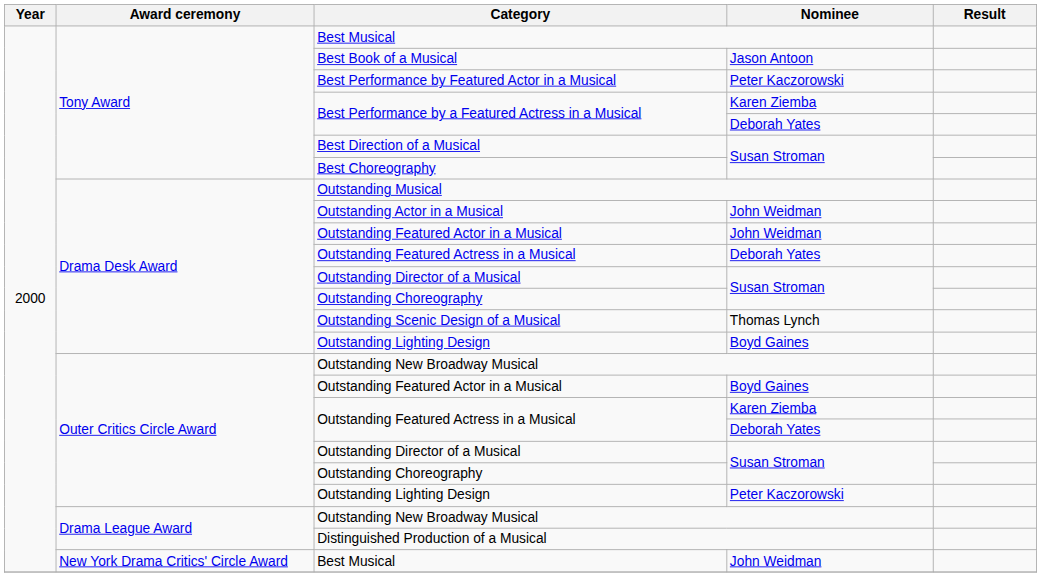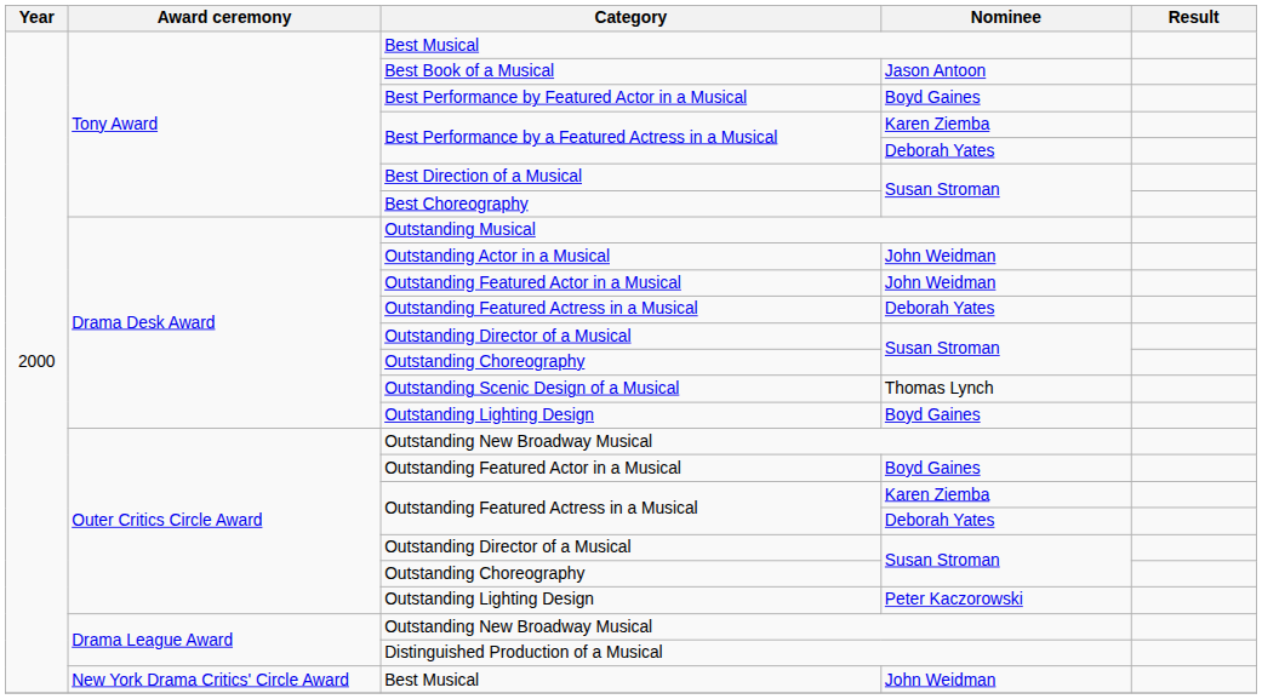Best Performance by Featured Actor in a Musical | Nominee: Peter Kaczorowski -> Boyd Gaines
